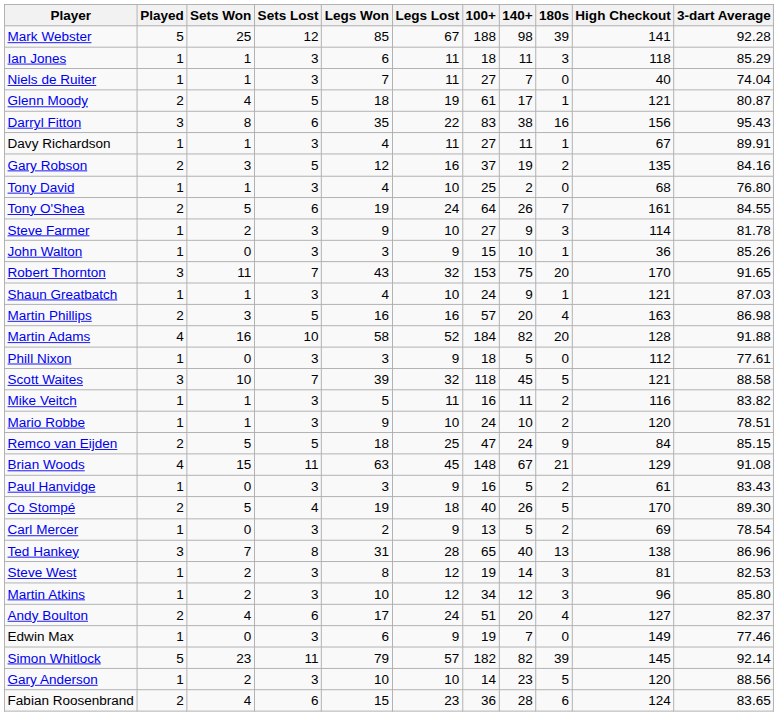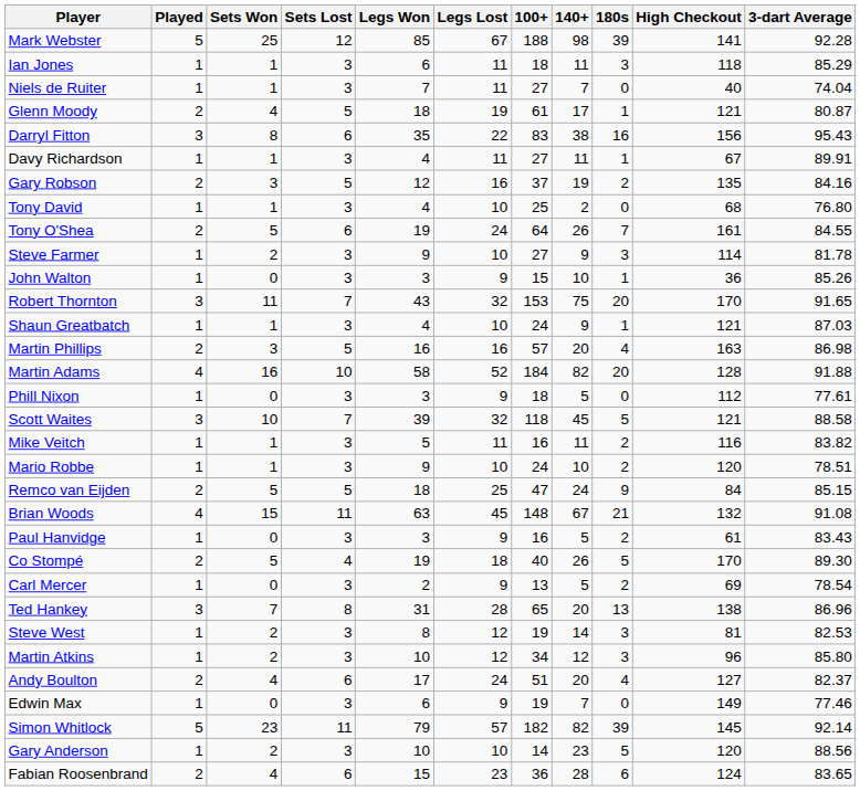Brian Woods | High Checkout: 129 -> 132
Ted Hankey | 140+: 40 -> 20
